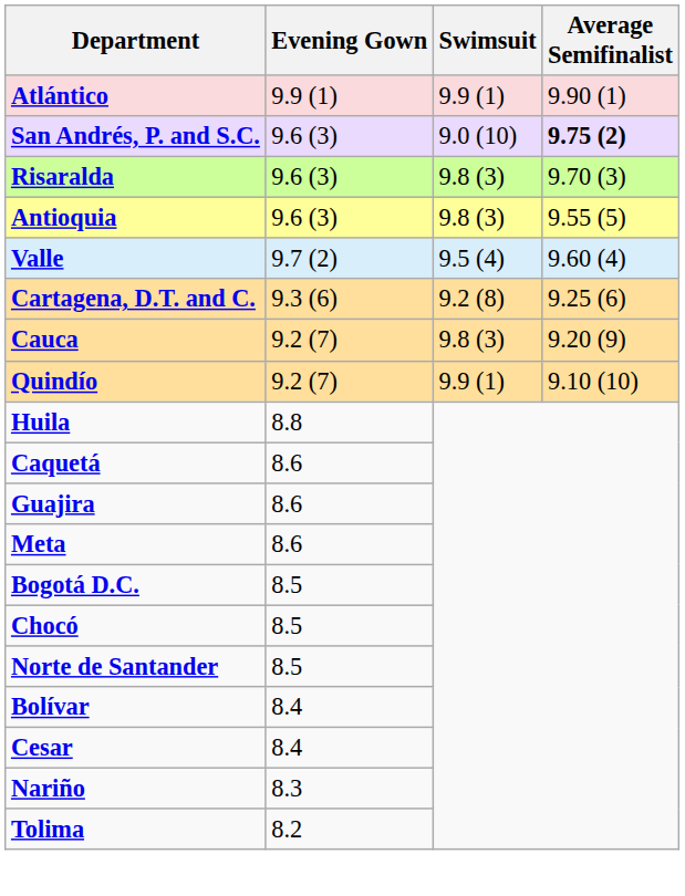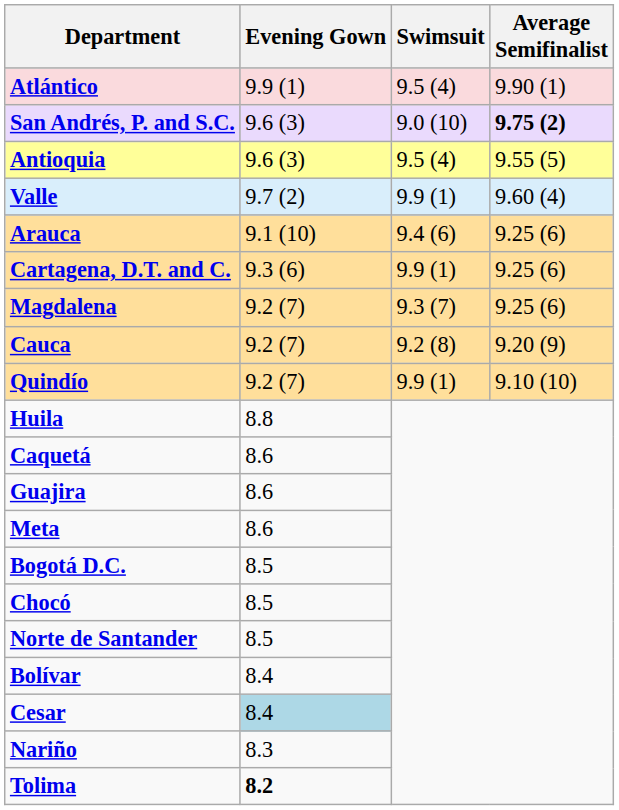Atlántico | Swimsuit: 9.9 (1) -> 9.5 (4)
- row: Risaralda | 9.6 (3) | 9.8 (3) | 9.70 (3)
Antioquia | Swimsuit: 9.8 (3) -> 9.5 (4)
Valle | Swimsuit: 9.5 (4) -> 9.9 (1)
+ row: Arauca | 9.1 (10) | 9.4 (6) | 9.25 (6)
Cartagena, D.T. and C. | Swimsuit: 9.2 (8) -> 9.9 (1)
+ row: Magdalena | 9.2 (7) | 9.3 (7) | 9.25 (6)
Cauca | Swimsuit: 9.8 (3) -> 9.2 (8)
Cesar | Evening Gown: no background -> lightblue background
Tolima | Evening Gown: normal -> bold
